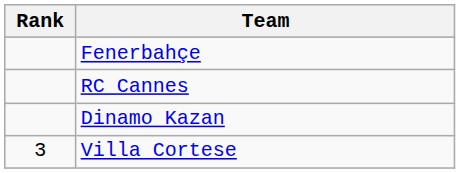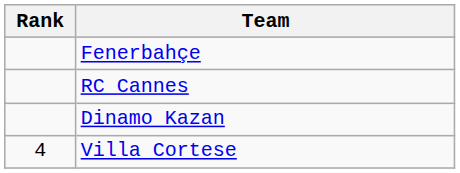Villa Cortese | Rank: 3 -> 4
